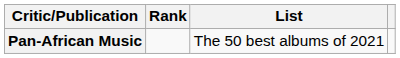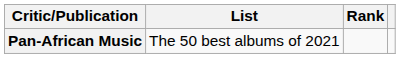columns swapped: List <-> Rank
